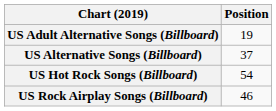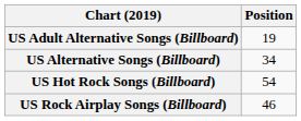US Alternative Songs (Billboard) | Position: 37 -> 34
